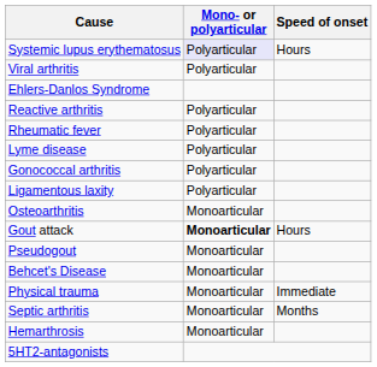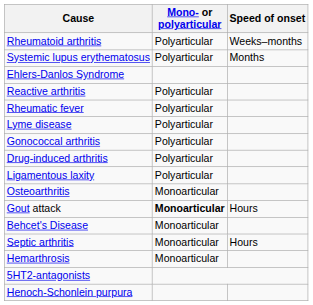+ row: Rheumatoid arthritis | Polyarticular | Weeks–months
Systemic lupus erythematosus | Mono- or polyarticular: lavender background -> no background
Systemic lupus erythematosus | Speed of onset: Hours -> Months
- row: Viral arthritis | Polyarticular
+ row: Drug-induced arthritis | Polyarticular
- row: Pseudogout | Monoarticular
- row: Physical trauma | Monoarticular | Immediate
Septic arthritis | Speed of onset: Months -> Hours
+ row: Henoch-Schonlein purpura
